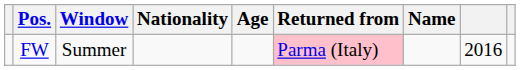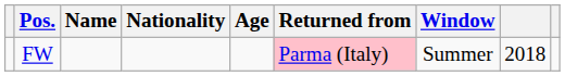columns swapped: Name <-> Window
FW | column 8: 2016 -> 2018
